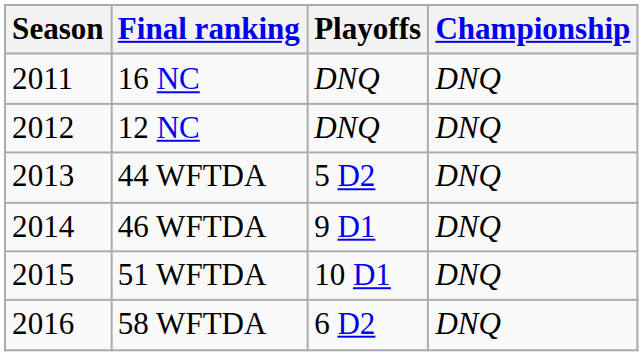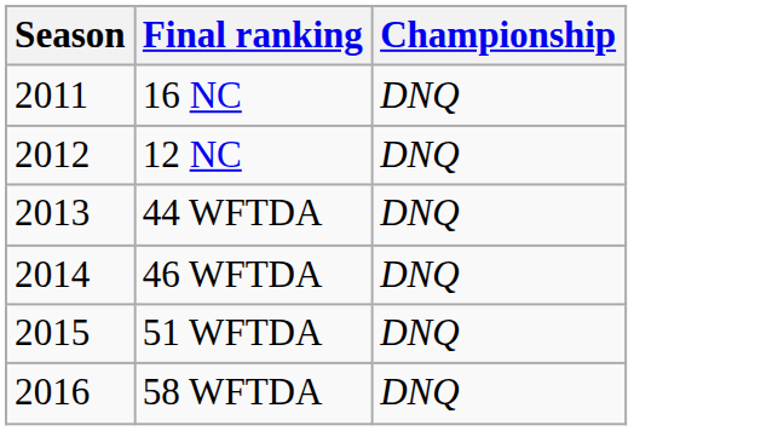- column: Playoffs | DNQ | DNQ | 5 D2 | 9 D1 | 10 D1 | 6 D2
